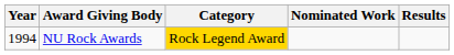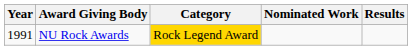NU Rock Awards | Year: 1994 -> 1991
